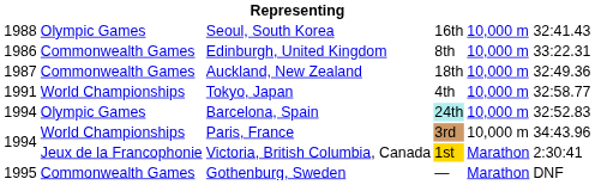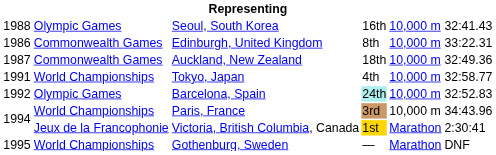Barcelona, Spain | column 1: 1994 -> 1992
Gothenburg, Sweden | column 2: Commonwealth Games -> World Championships
